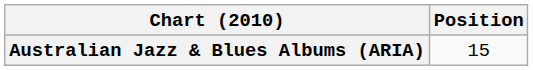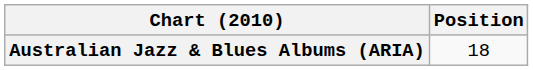Australian Jazz & Blues Albums (ARIA) | Position: 15 -> 18
